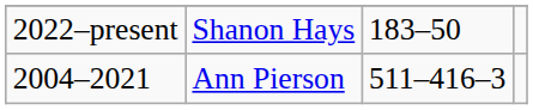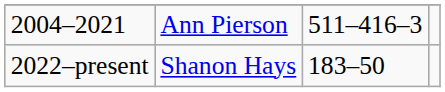rows swapped: 2004–2021 <-> 2022–present
